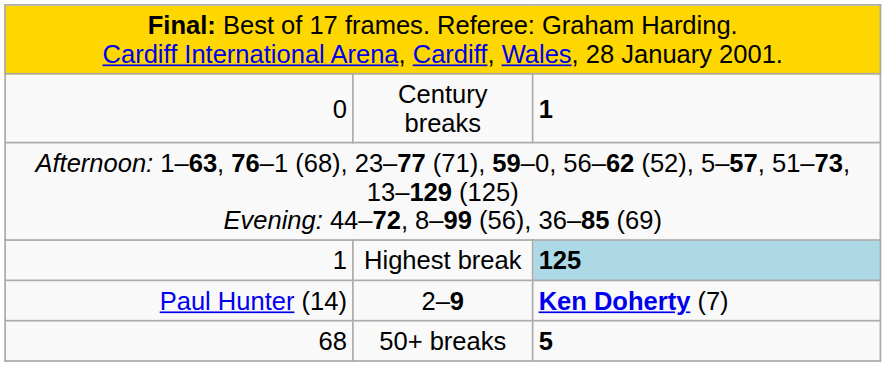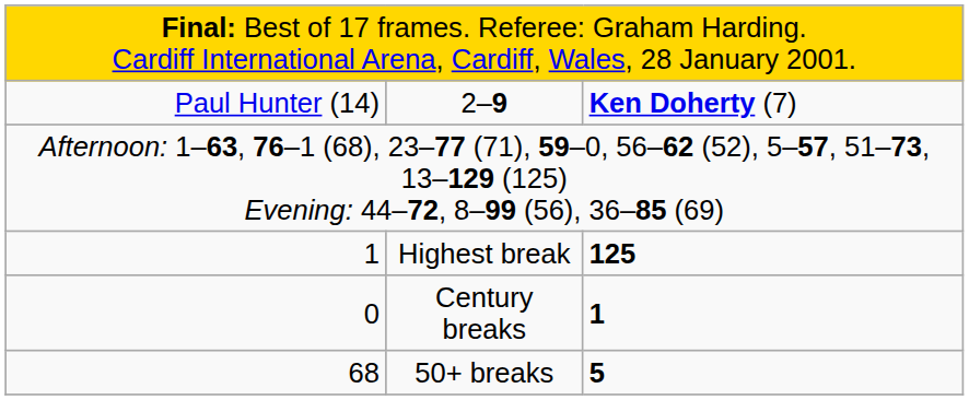rows swapped: 2–9 <-> Century breaks
Highest break | column 3: lightblue background -> no background
